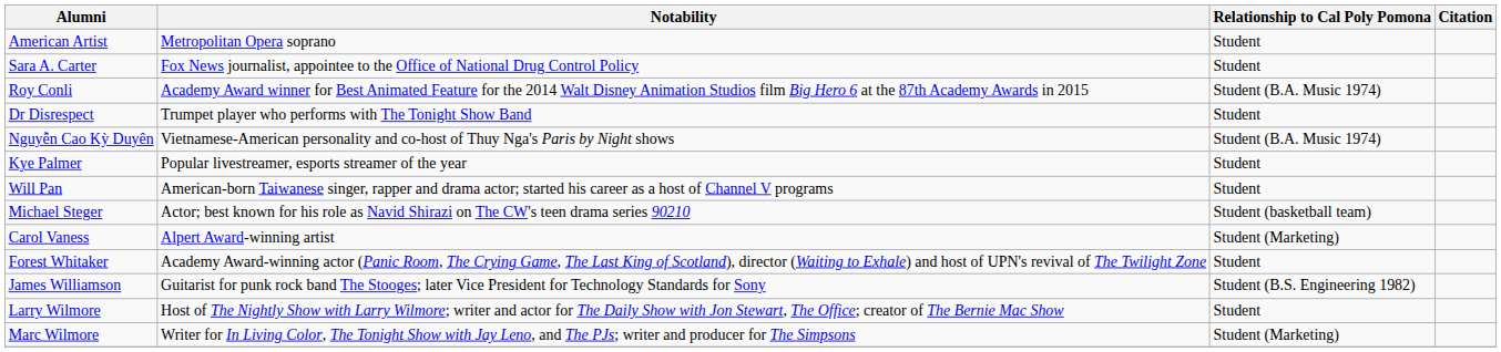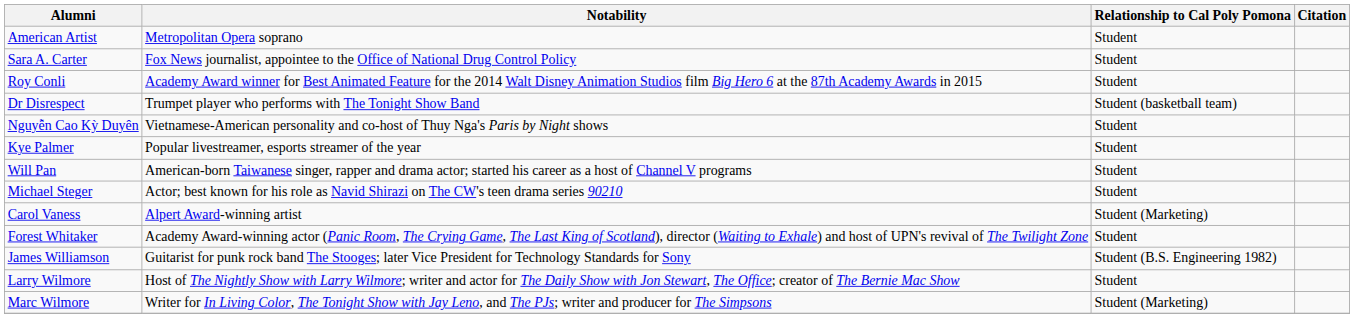Roy Conli | Relationship to Cal Poly Pomona: Student (B.A. Music 1974) -> Student
Dr Disrespect | Relationship to Cal Poly Pomona: Student -> Student (basketball team)
Nguyễn Cao Kỳ Duyên | Relationship to Cal Poly Pomona: Student (B.A. Music 1974) -> Student
Michael Steger | Relationship to Cal Poly Pomona: Student (basketball team) -> Student
